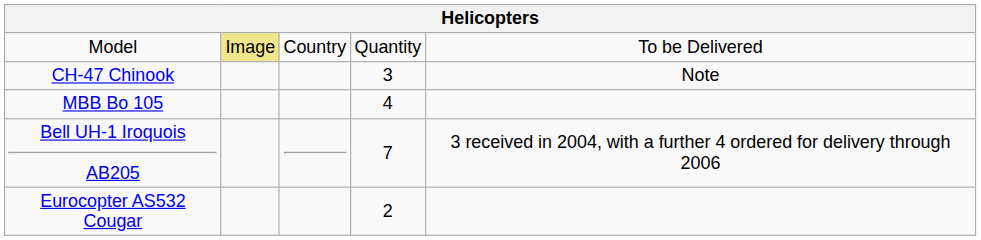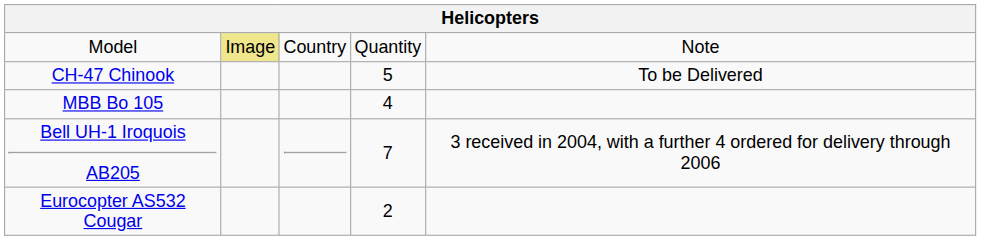Model | column 5: To be Delivered -> Note
CH-47 Chinook | column 4: 3 -> 5
CH-47 Chinook | column 5: Note -> To be Delivered
